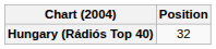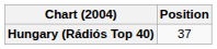Hungary (Rádiós Top 40) | Position: 32 -> 37
